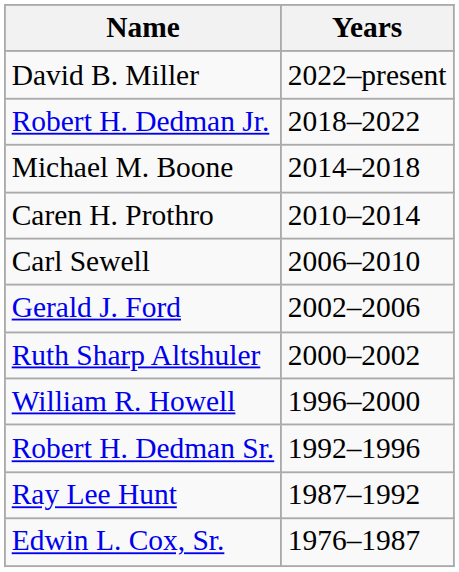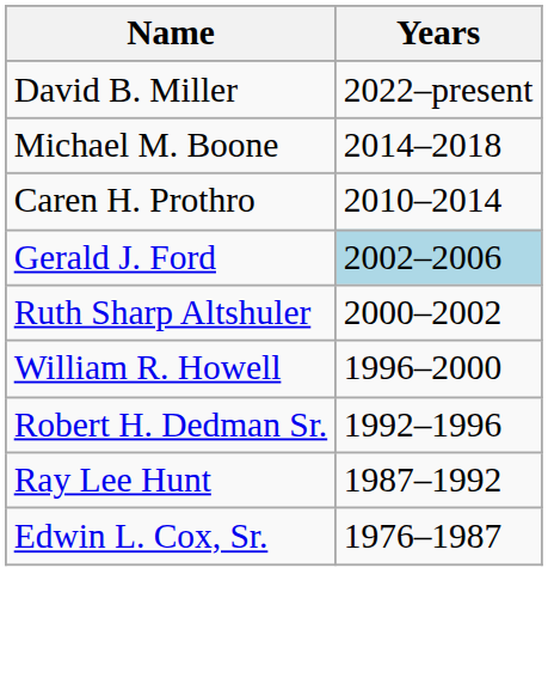- row: Robert H. Dedman Jr. | 2018–2022
- row: Carl Sewell | 2006–2010
Gerald J. Ford | Years: no background -> lightblue background
